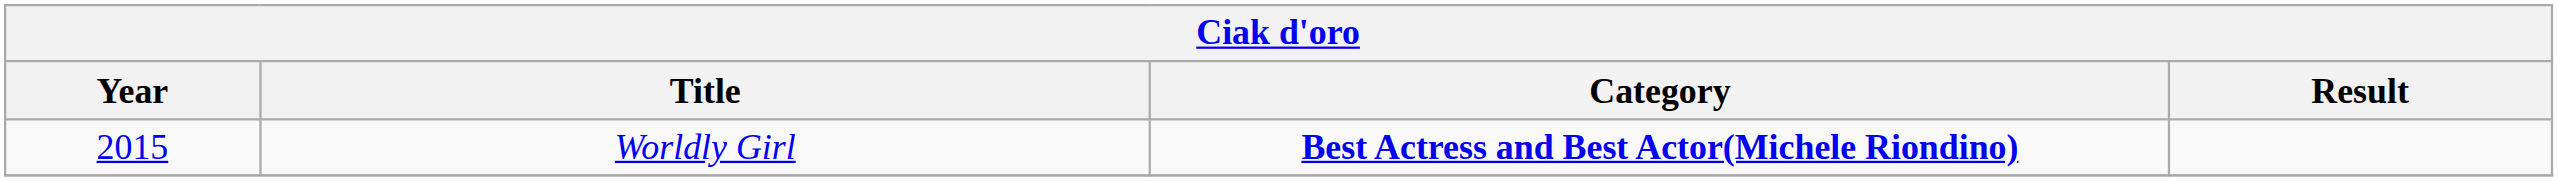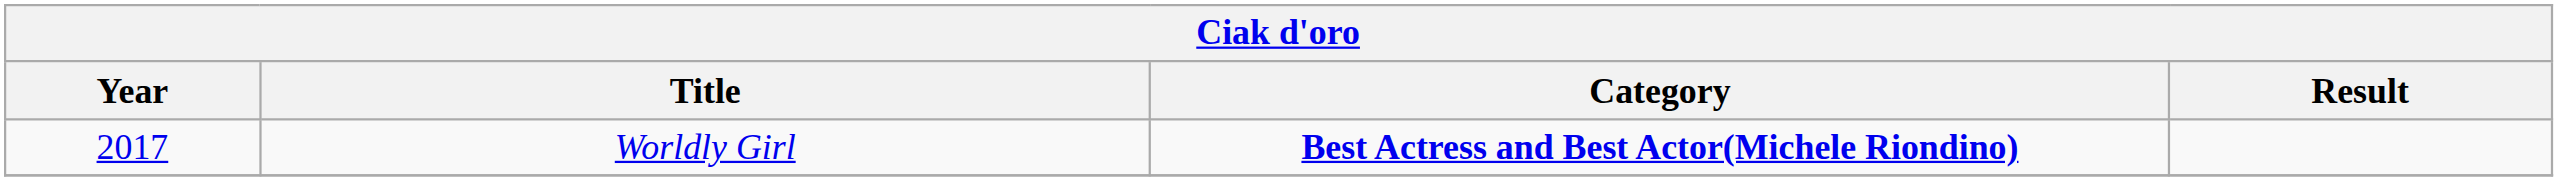Worldly Girl | Year: 2015 -> 2017
